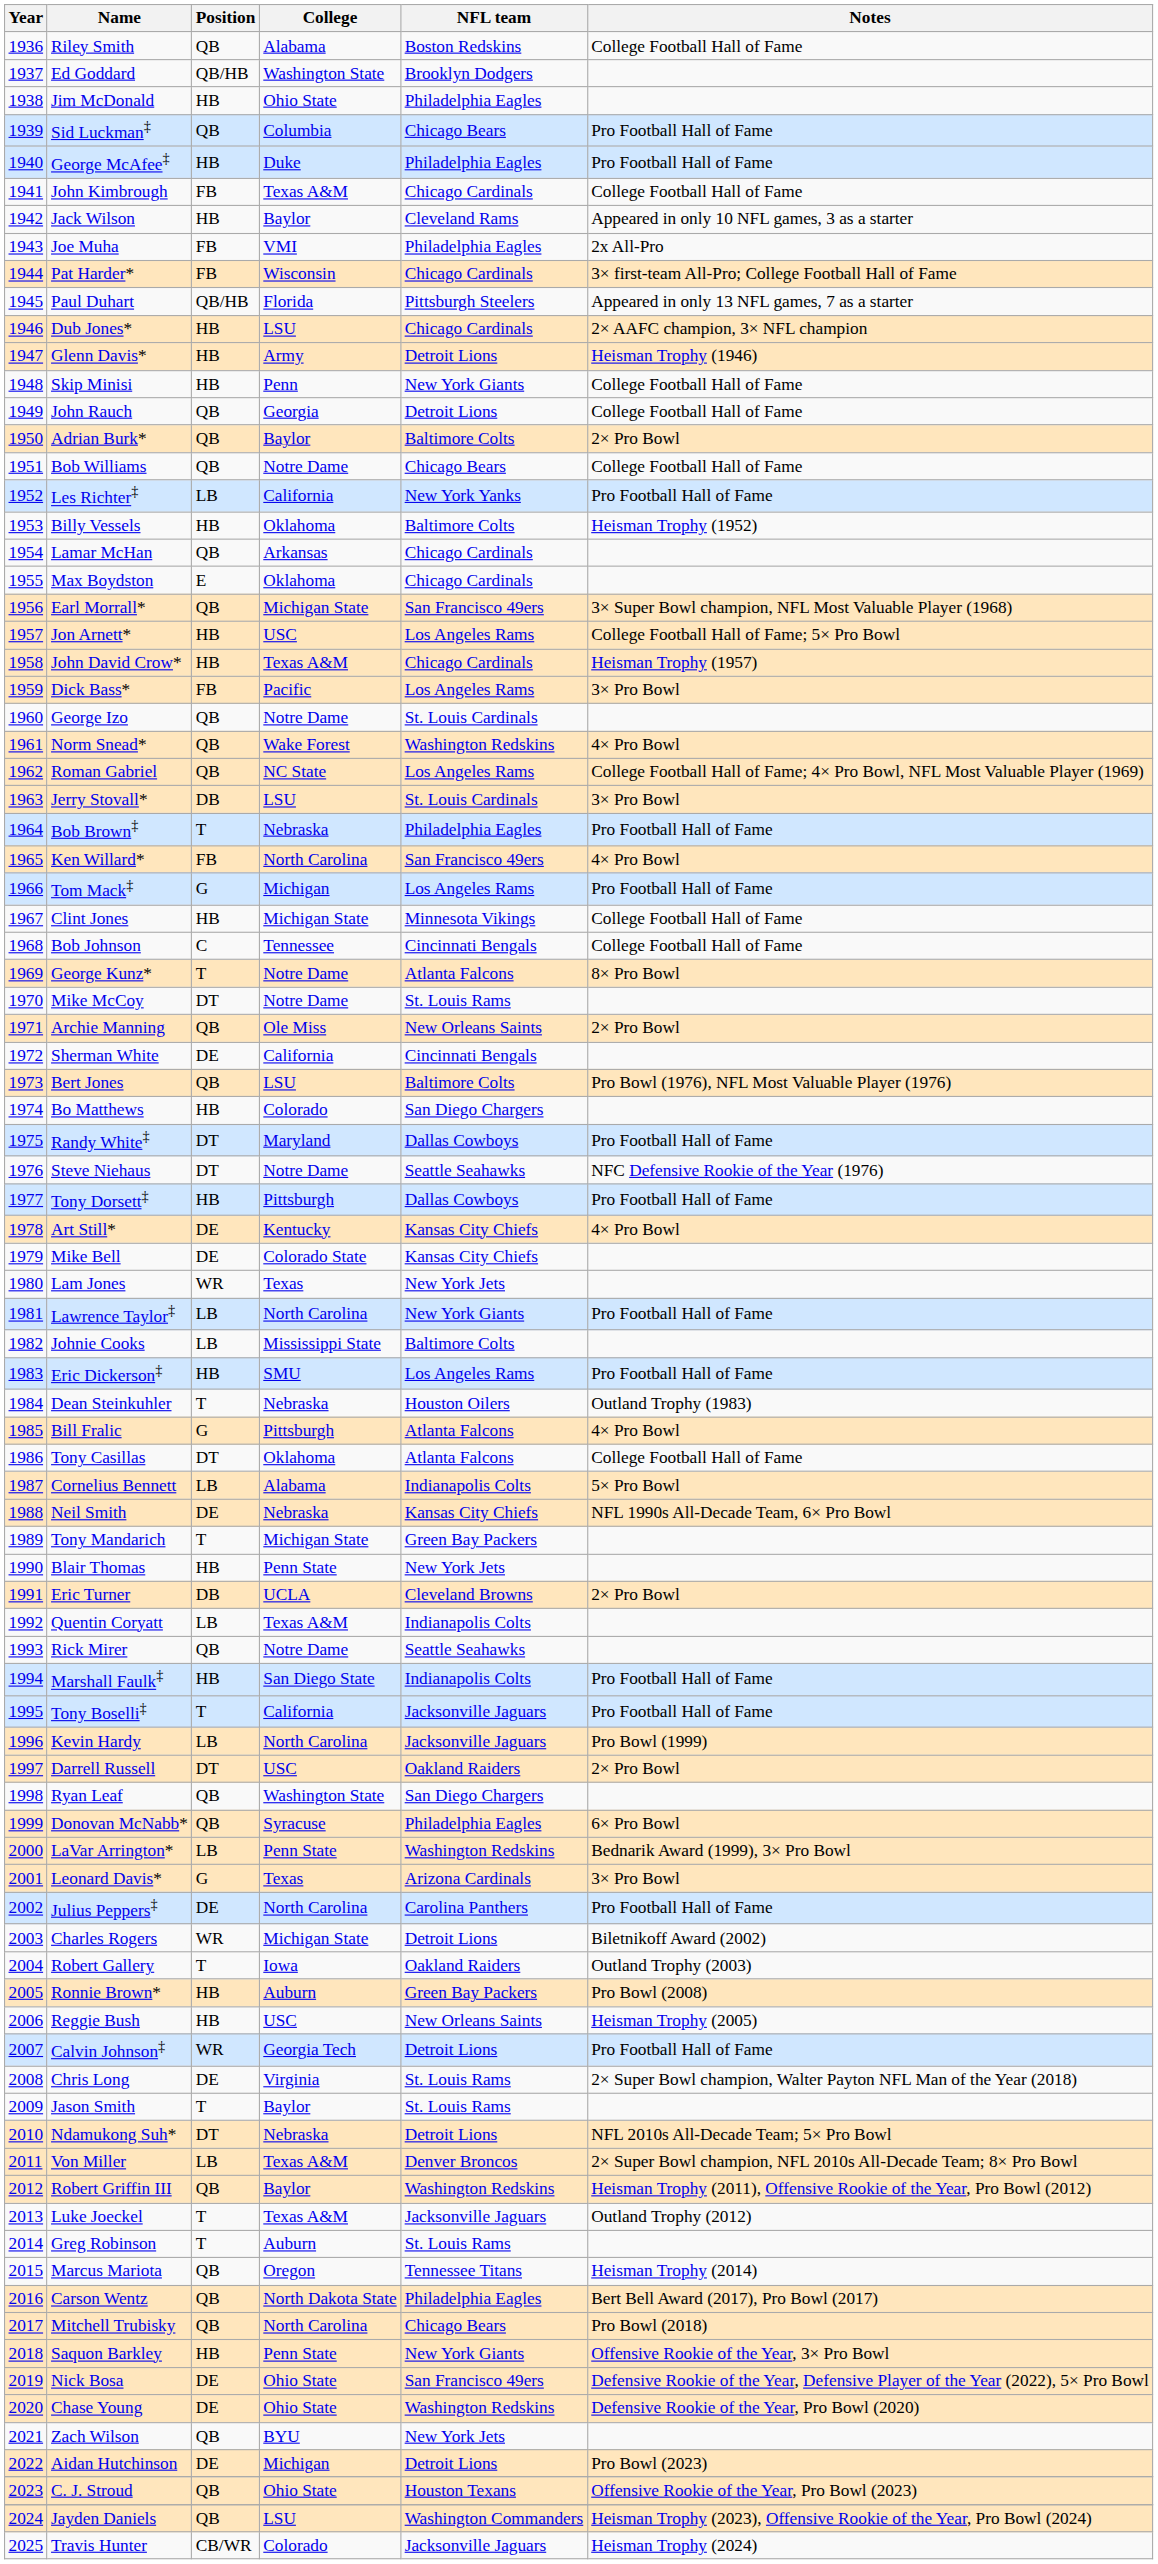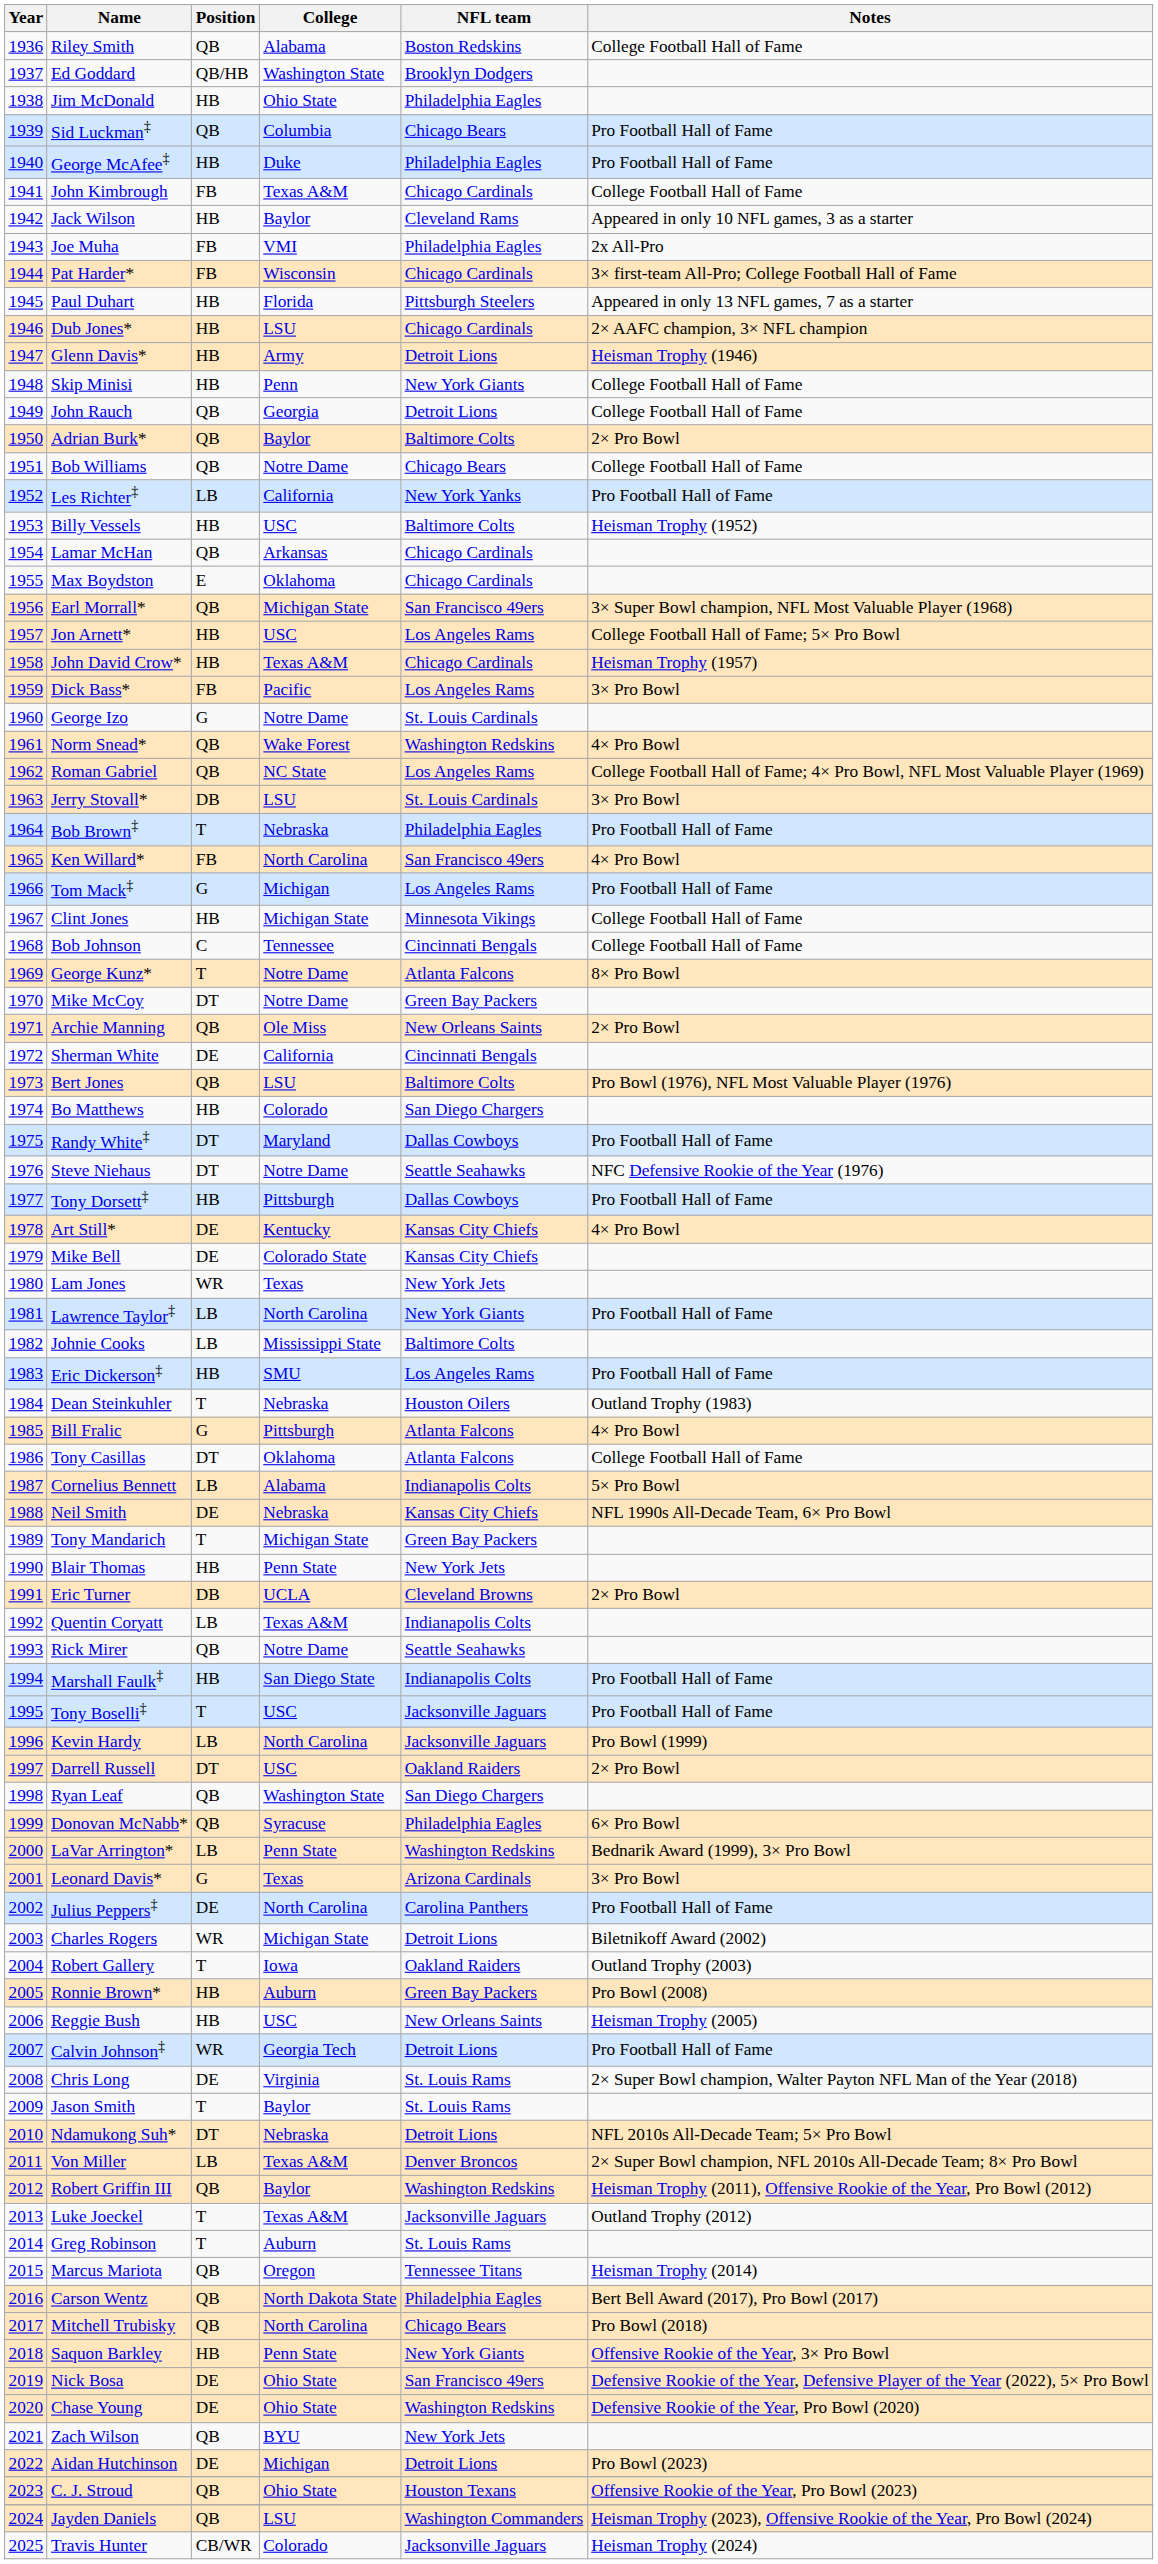Paul Duhart | Position: QB/HB -> HB
Billy Vessels | College: Oklahoma -> USC
George Izo | Position: QB -> G
Mike McCoy | NFL team: St. Louis Rams -> Green Bay Packers
Tony Boselli‡ | College: California -> USC
